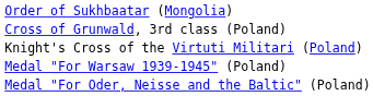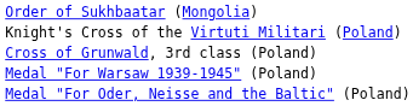rows swapped: Knight's Cross of the Virtuti Militari (Poland) <-> Cross of Grunwald, 3rd class (Poland)
